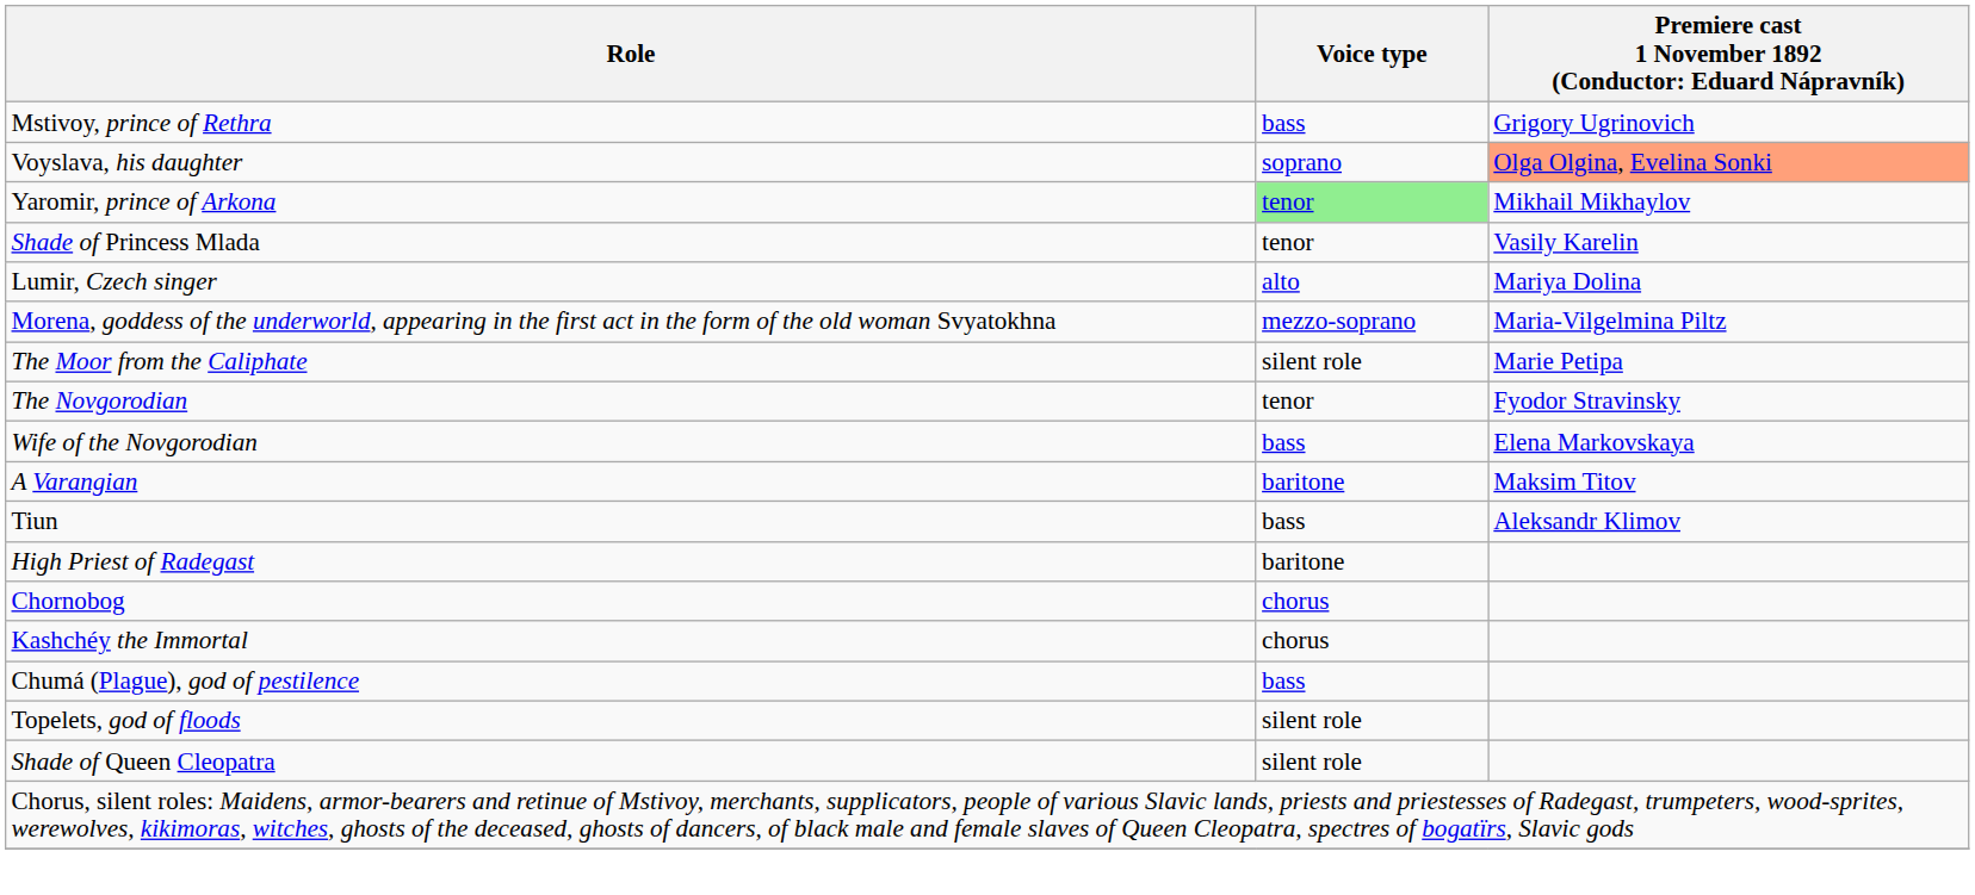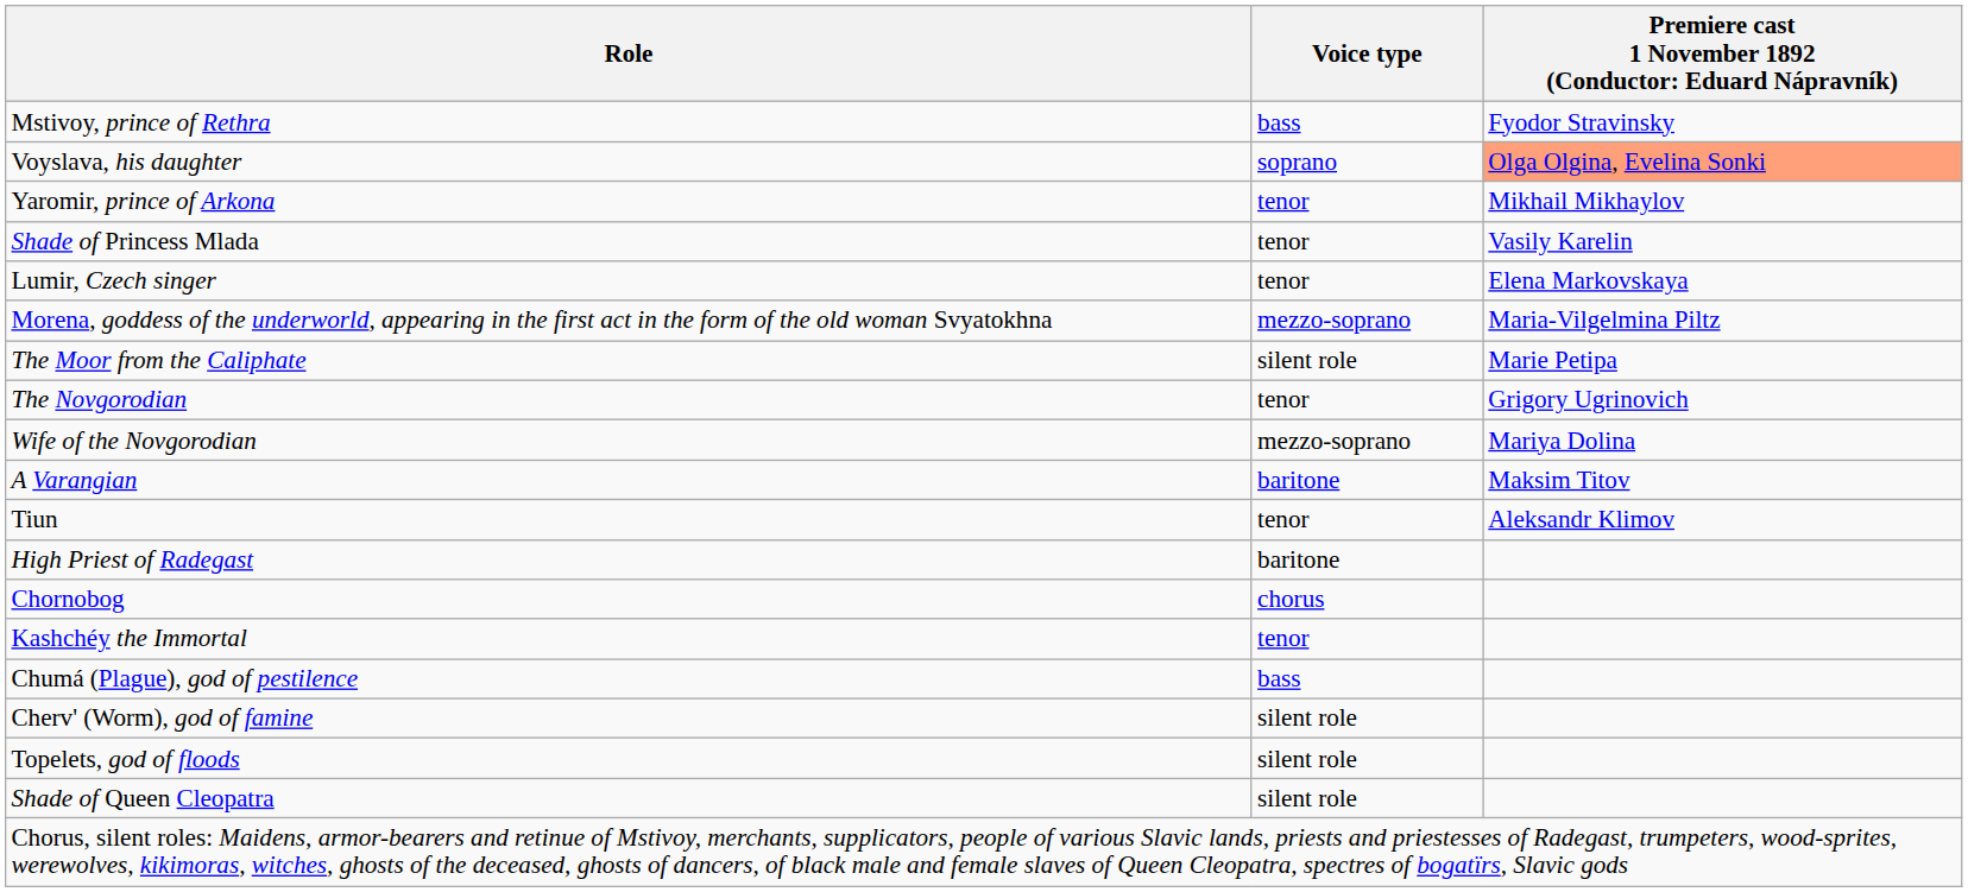Mstivoy, prince of Rethra | column 3: Grigory Ugrinovich -> Fyodor Stravinsky
Yaromir, prince of Arkona | Voice type: lightgreen background -> no background
Lumir, Czech singer | Voice type: alto -> tenor
Lumir, Czech singer | column 3: Mariya Dolina -> Elena Markovskaya
The Novgorodian | column 3: Fyodor Stravinsky -> Grigory Ugrinovich
Wife of the Novgorodian | Voice type: bass -> mezzo-soprano
Wife of the Novgorodian | column 3: Elena Markovskaya -> Mariya Dolina
Tiun | Voice type: bass -> tenor
Kashchéy the Immortal | Voice type: chorus -> tenor
+ row: Cherv' (Worm), god of famine | silent role
